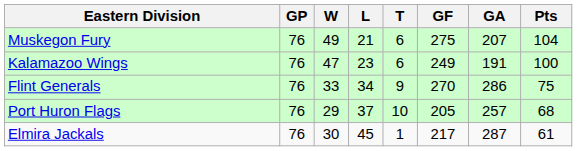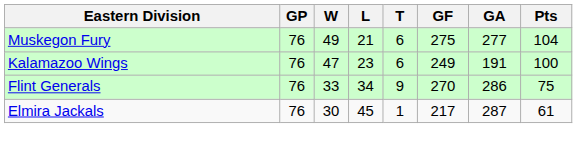Muskegon Fury | GA: 207 -> 277
- row: Port Huron Flags | 76 | 29 | 37 | 10 | 205 | 257 | 68
